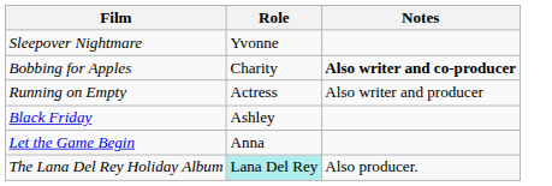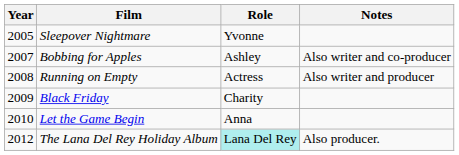+ column: Year | 2005 | 2007 | 2008 | 2009 | 2010 | 2012
Bobbing for Apples | Role: Charity -> Ashley
Bobbing for Apples | Notes: bold -> normal
Black Friday | Role: Ashley -> Charity
